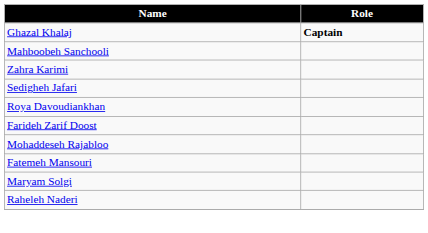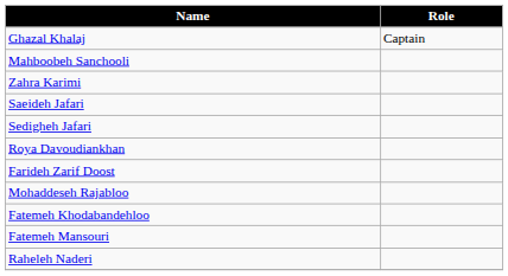Ghazal Khalaj | Role: bold -> normal
+ row: Saeideh Jafari
+ row: Fatemeh Khodabandehloo
- row: Maryam Solgi
